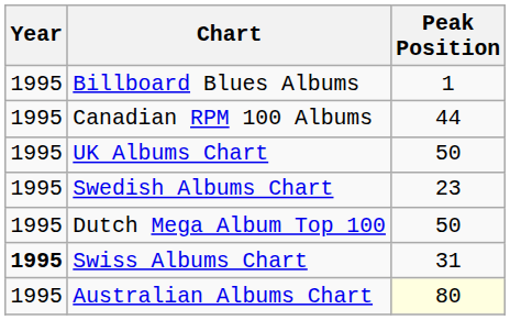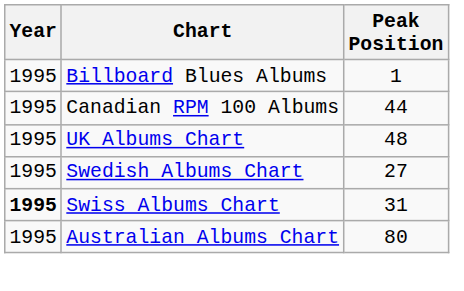UK Albums Chart | Peak Position: 50 -> 48
Swedish Albums Chart | Peak Position: 23 -> 27
- row: 1995 | Dutch Mega Album Top 100 | 50
Australian Albums Chart | Peak Position: lightyellow background -> no background
